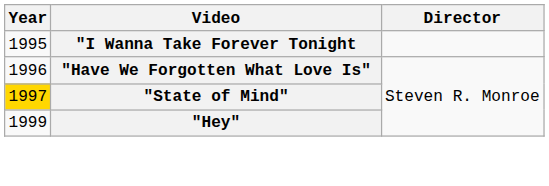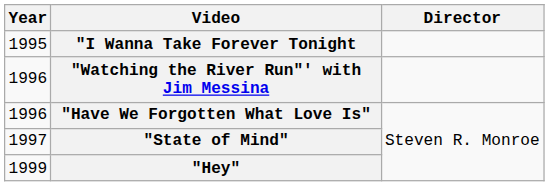+ row: 1996 | "Watching the River Run"' with Jim Messina
"State of Mind" | Year: gold background -> no background
